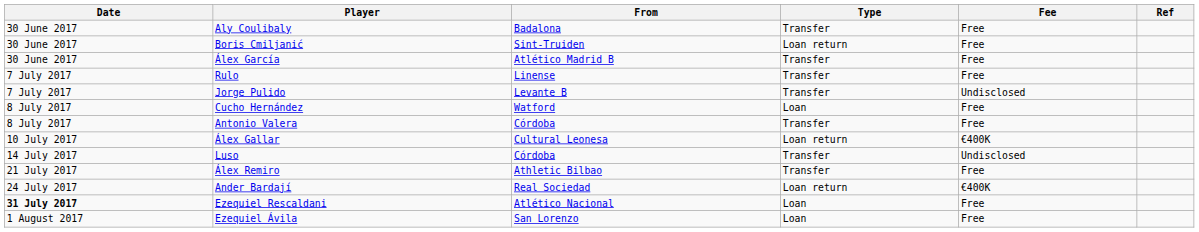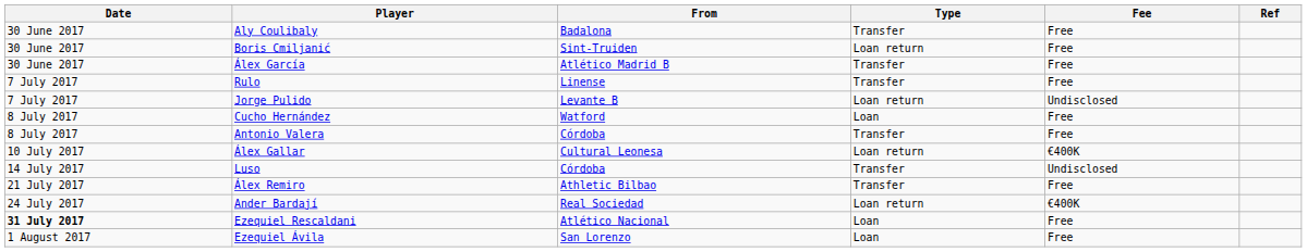Jorge Pulido | Type: Transfer -> Loan return
